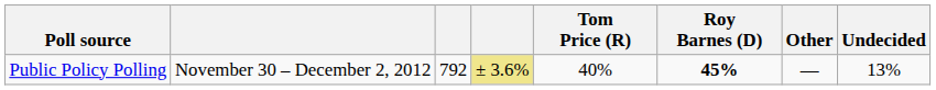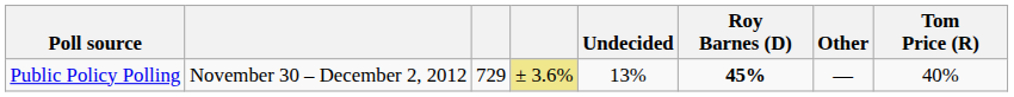columns swapped: Tom Price (R) <-> Undecided
Public Policy Polling | column 3: 792 -> 729
